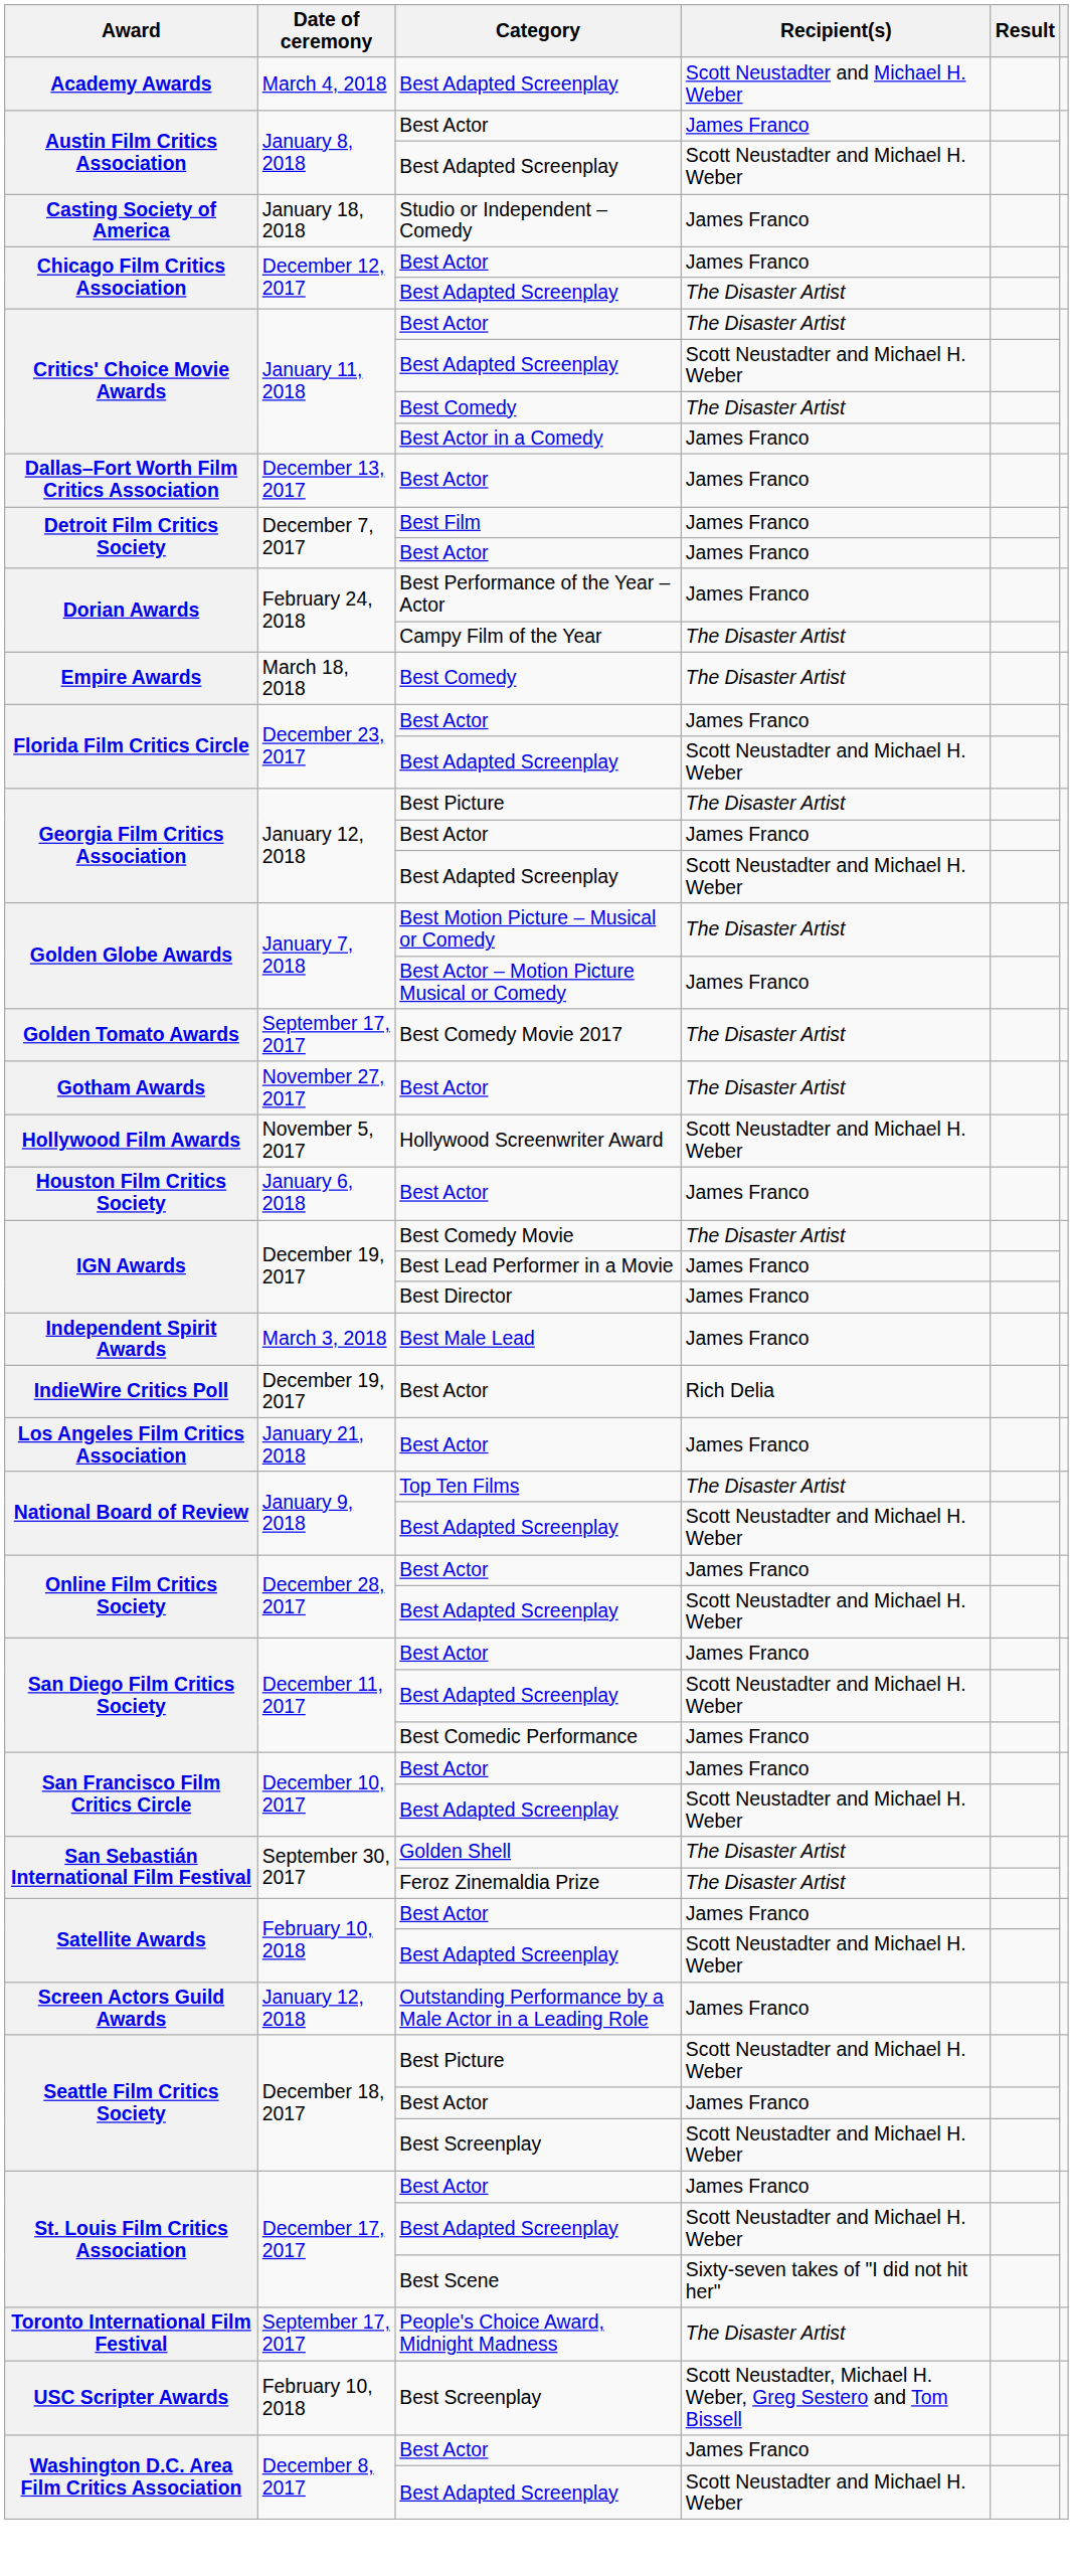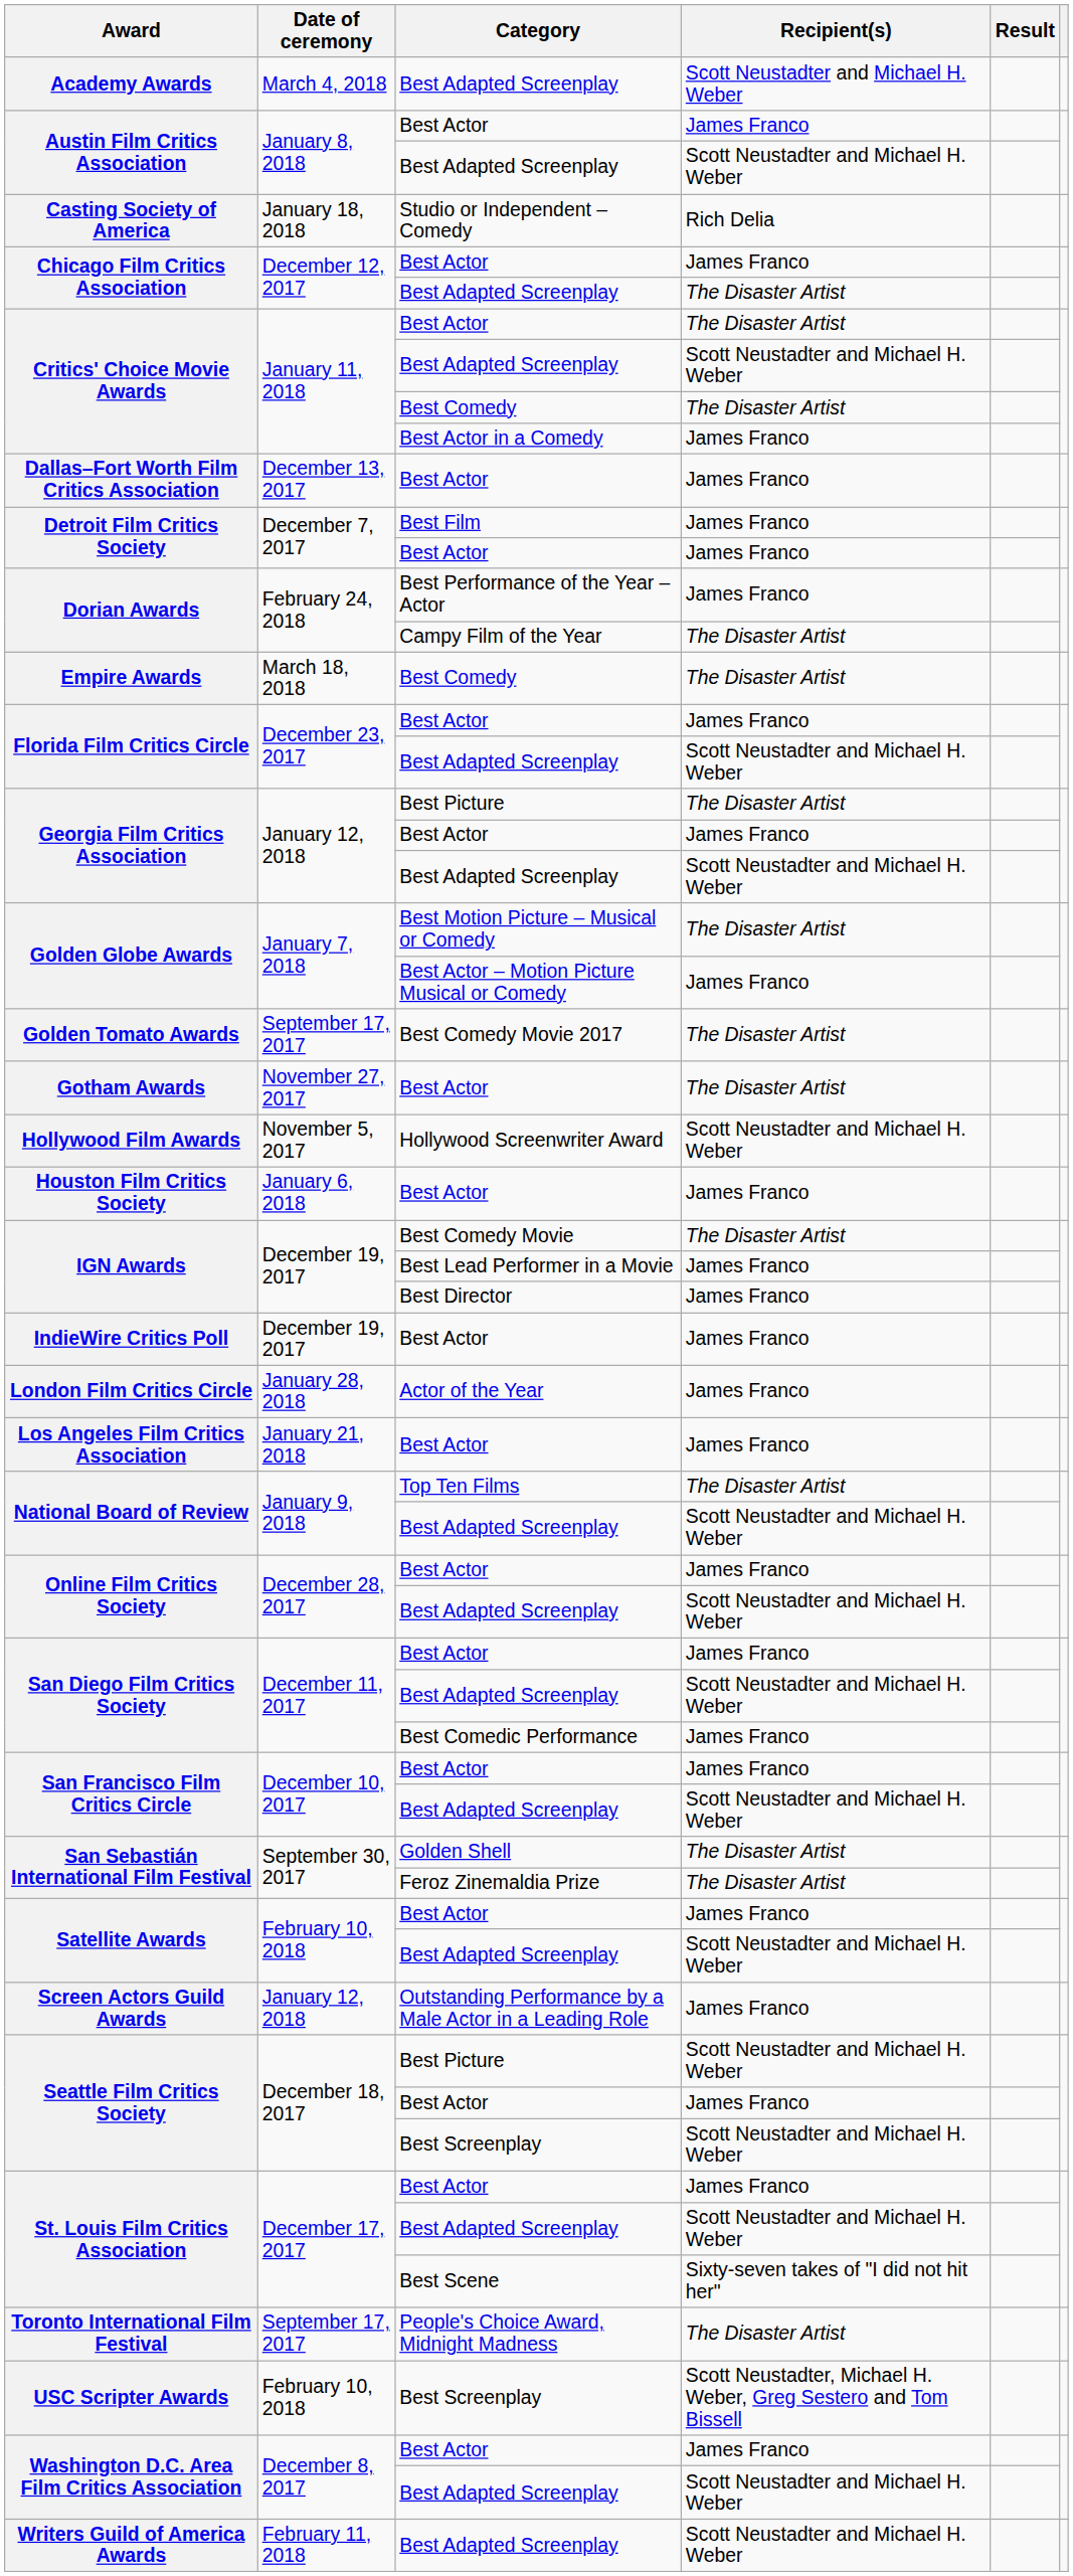Casting Society of America | Recipient(s): James Franco -> Rich Delia
- row: Independent Spirit Awards | March 3, 2018 | Best Male Lead | James Franco
IndieWire Critics Poll | Recipient(s): Rich Delia -> James Franco
+ row: London Film Critics Circle | January 28, 2018 | Actor of the Year | James Franco
+ row: Writers Guild of America Awards | February 11, 2018 | Best Adapted Screenplay | Scott Neustadter and Michael H. Weber
